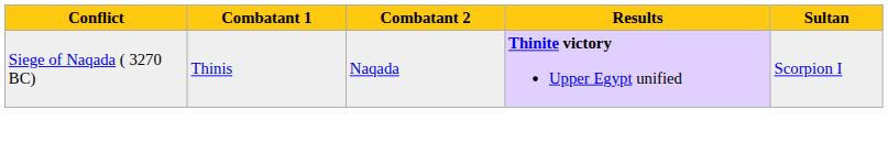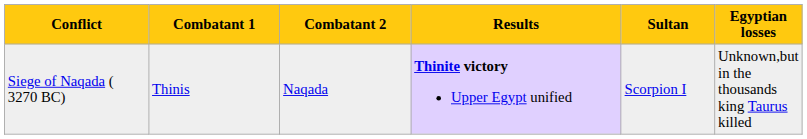+ column: Egyptian losses | Unknown,but in the thousands king Taurus killed
